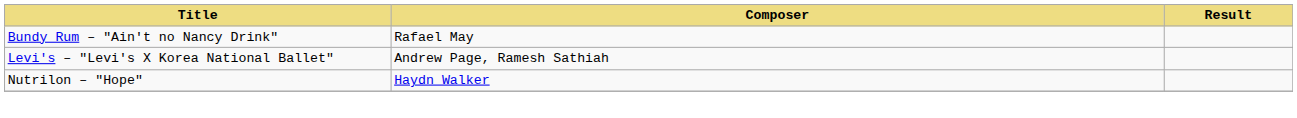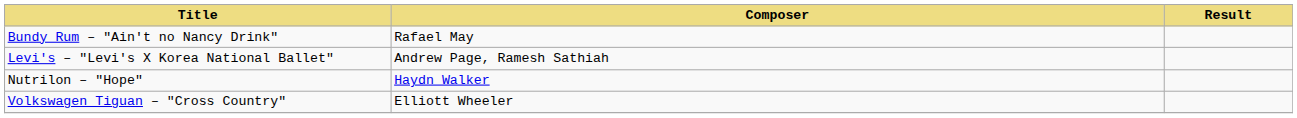+ row: Volkswagen Tiguan – "Cross Country" | Elliott Wheeler
